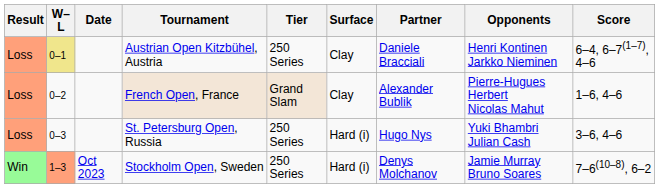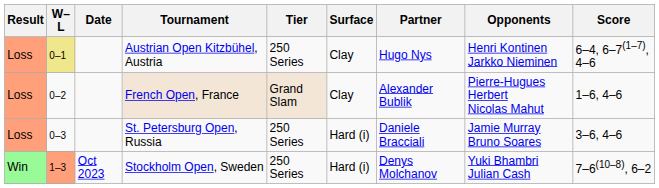Austrian Open Kitzbühel, Austria | Partner: Daniele Bracciali -> Hugo Nys
St. Petersburg Open, Russia | Partner: Hugo Nys -> Daniele Bracciali
St. Petersburg Open, Russia | Opponents: Yuki Bhambri Julian Cash -> Jamie Murray Bruno Soares
Stockholm Open, Sweden | Opponents: Jamie Murray Bruno Soares -> Yuki Bhambri Julian Cash
